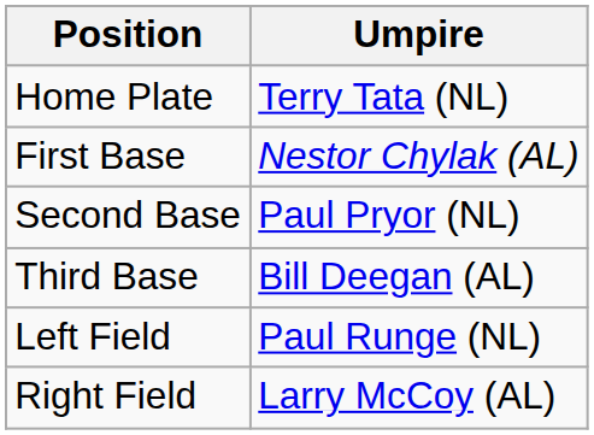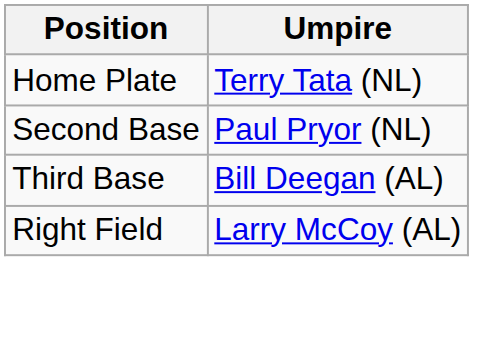- row: First Base | Nestor Chylak (AL)
- row: Left Field | Paul Runge (NL)
